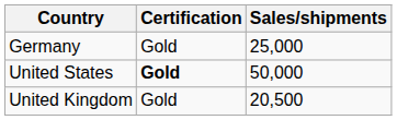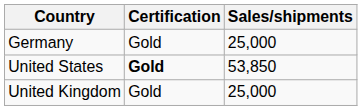United States | Sales/shipments: 50,000 -> 53,850
United Kingdom | Sales/shipments: 20,500 -> 25,000
